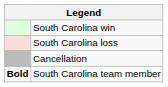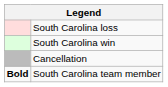rows swapped: South Carolina win <-> South Carolina loss
